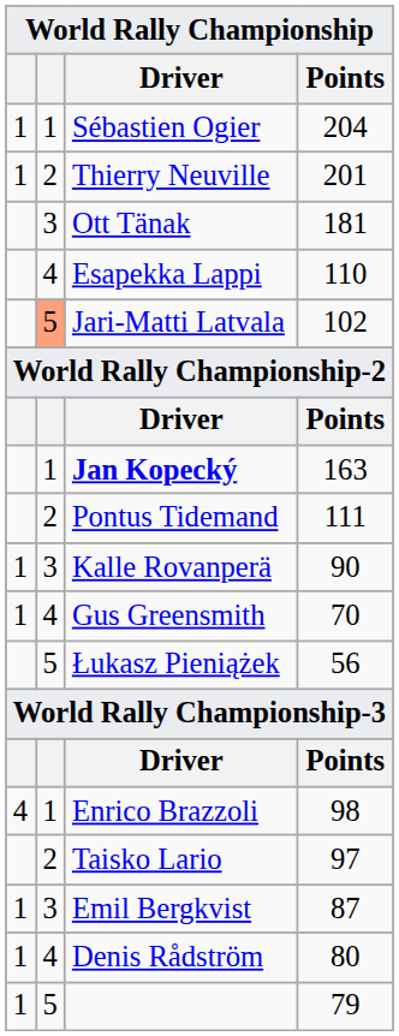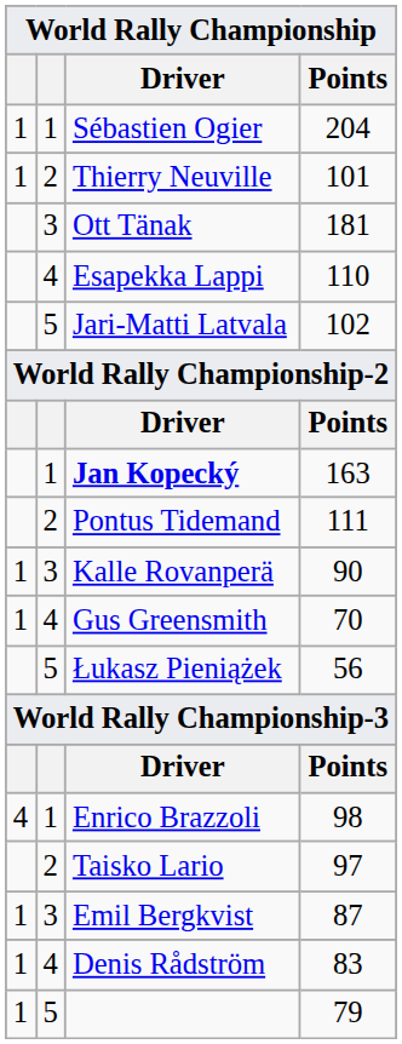Thierry Neuville | Points: 201 -> 101
Jari-Matti Latvala | column 2: lightsalmon background -> no background
Denis Rådström | Points: 80 -> 83
